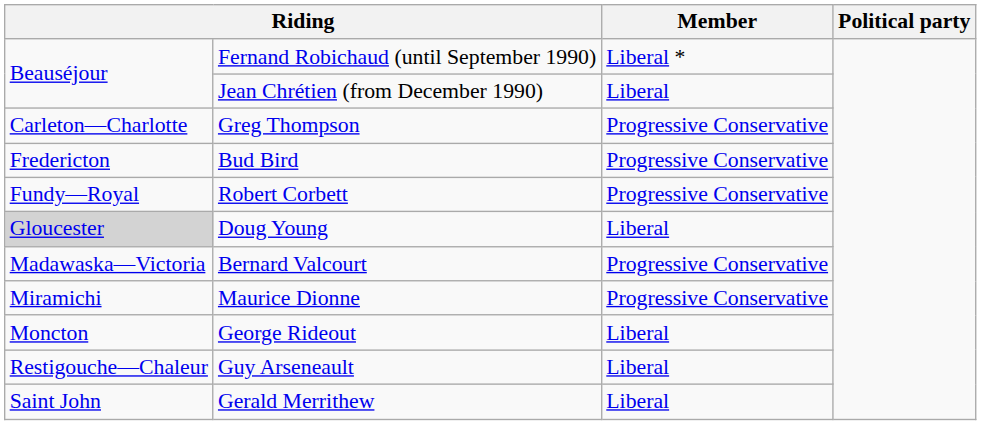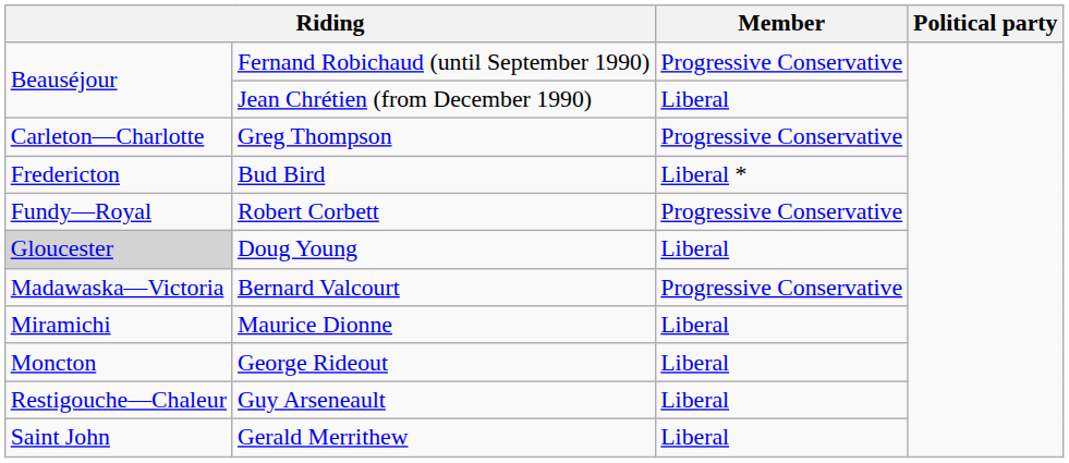Fernand Robichaud (until September 1990) | Member: Liberal * -> Progressive Conservative
Bud Bird | Member: Progressive Conservative -> Liberal *
Maurice Dionne | Member: Progressive Conservative -> Liberal
